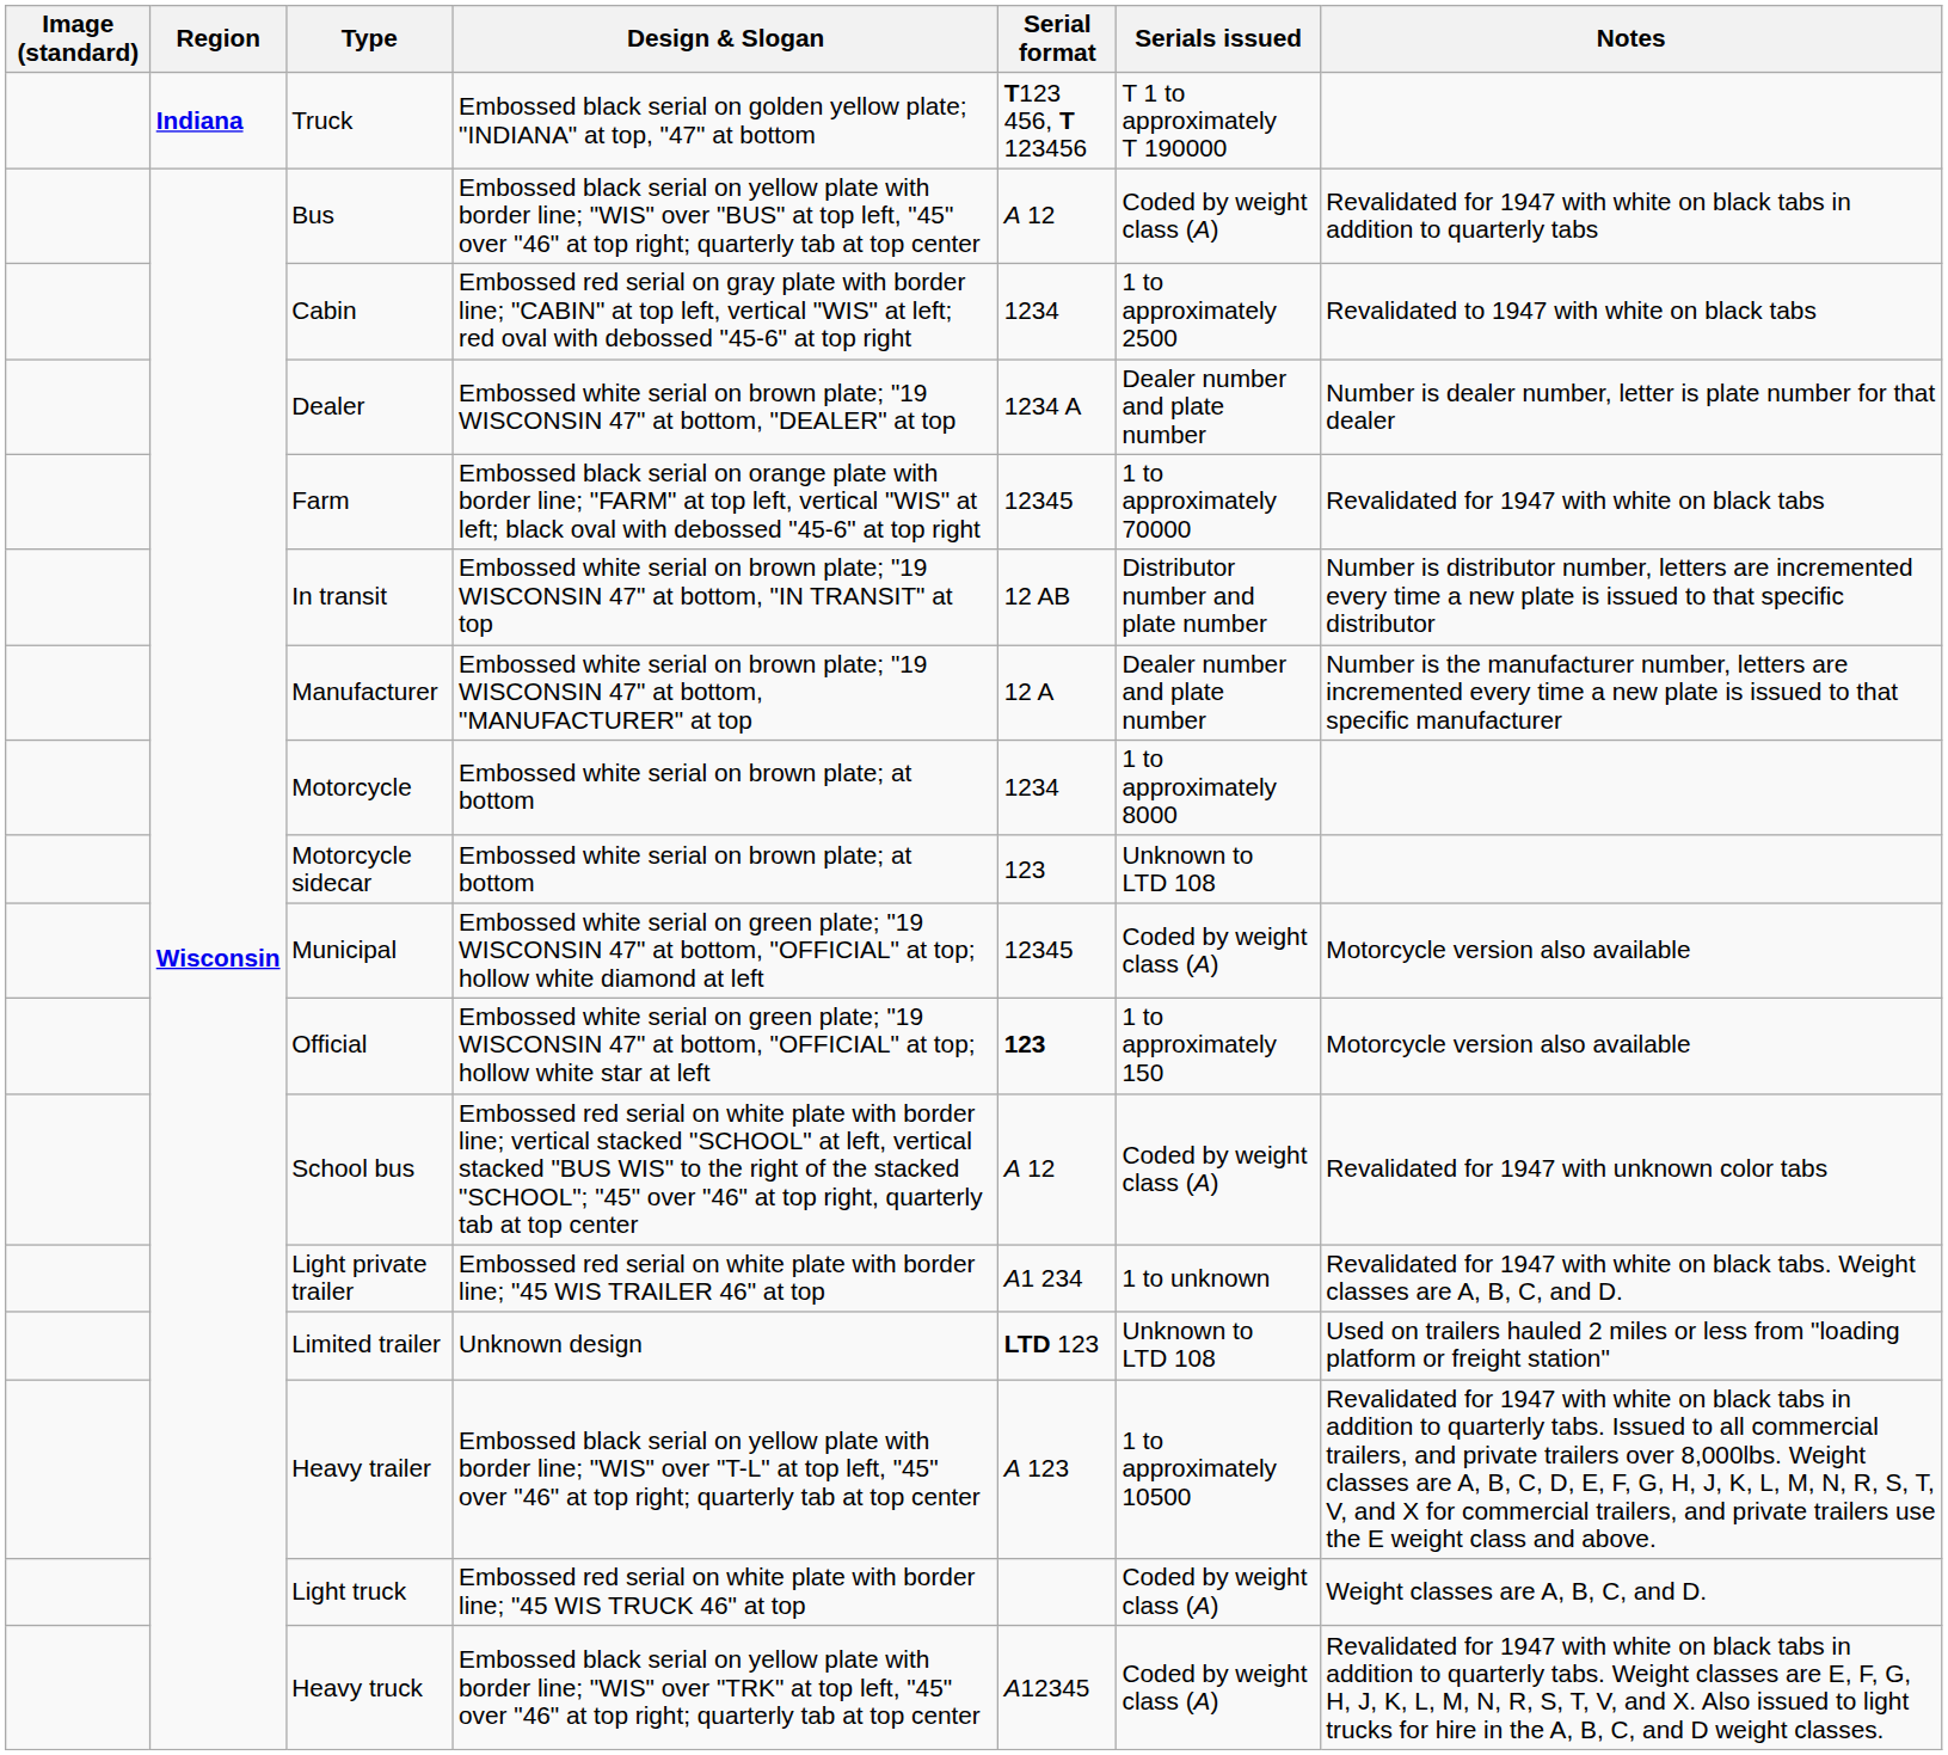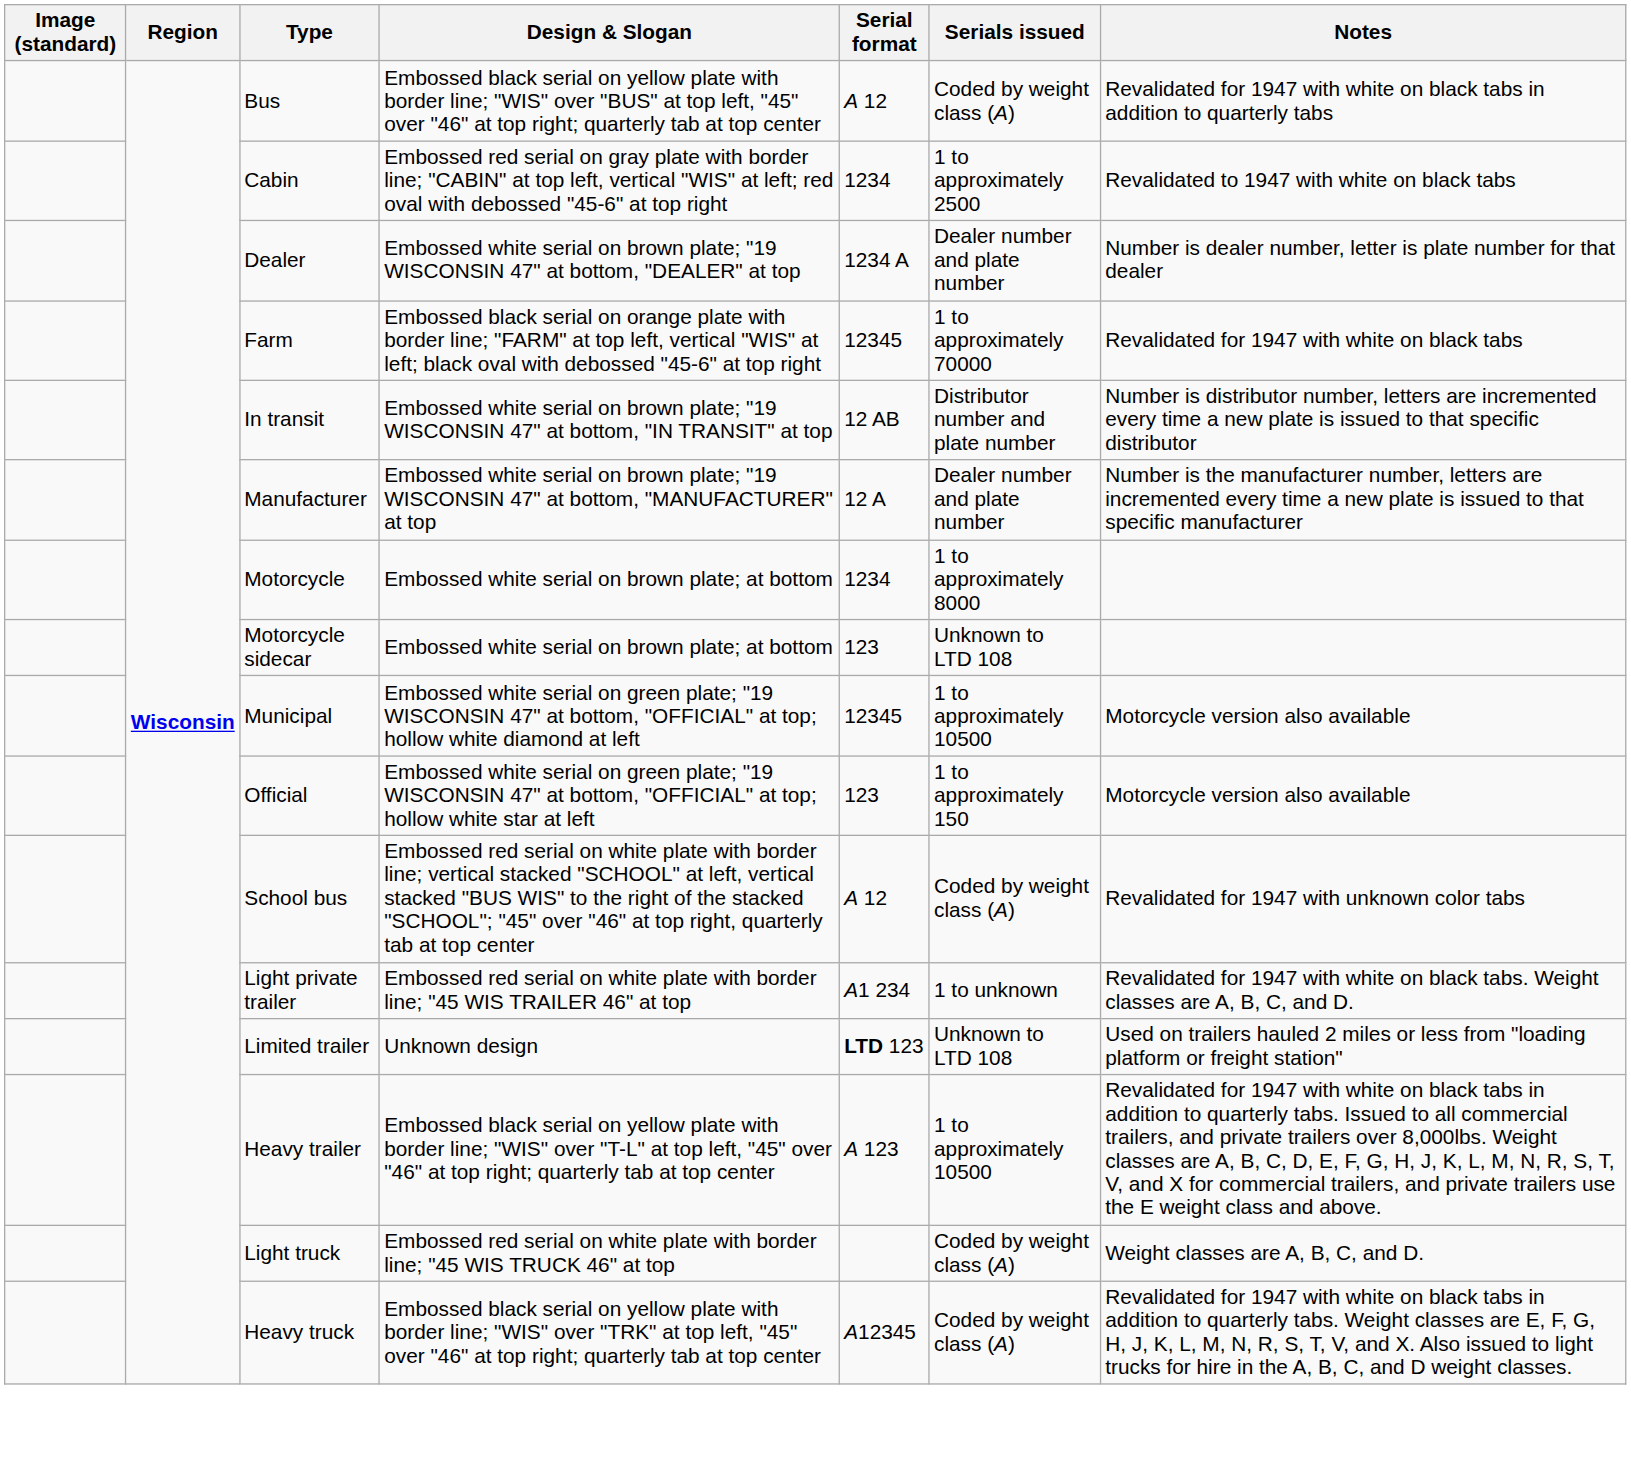- row: Indiana | Truck | Embossed black serial on golden yellow plate; "INDIANA" at top, "47" at bottom | T123 456, T 123456 | T 1 to approximately T 190000
Municipal | Serials issued: Coded by weight class (A) -> 1 to approximately 10500
Official | Serial format: bold -> normal
